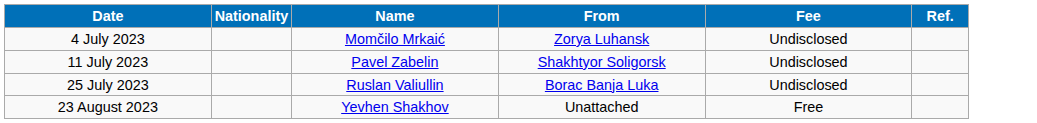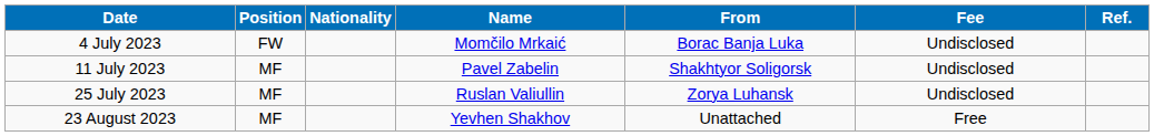+ column: Position | FW | MF | MF | MF
4 July 2023 | From: Zorya Luhansk -> Borac Banja Luka
25 July 2023 | From: Borac Banja Luka -> Zorya Luhansk
